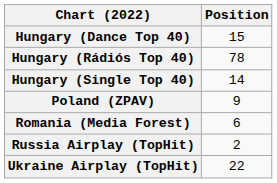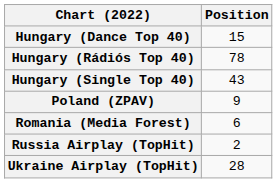Hungary (Single Top 40) | Position: 14 -> 43
Ukraine Airplay (TopHit) | Position: 22 -> 28
